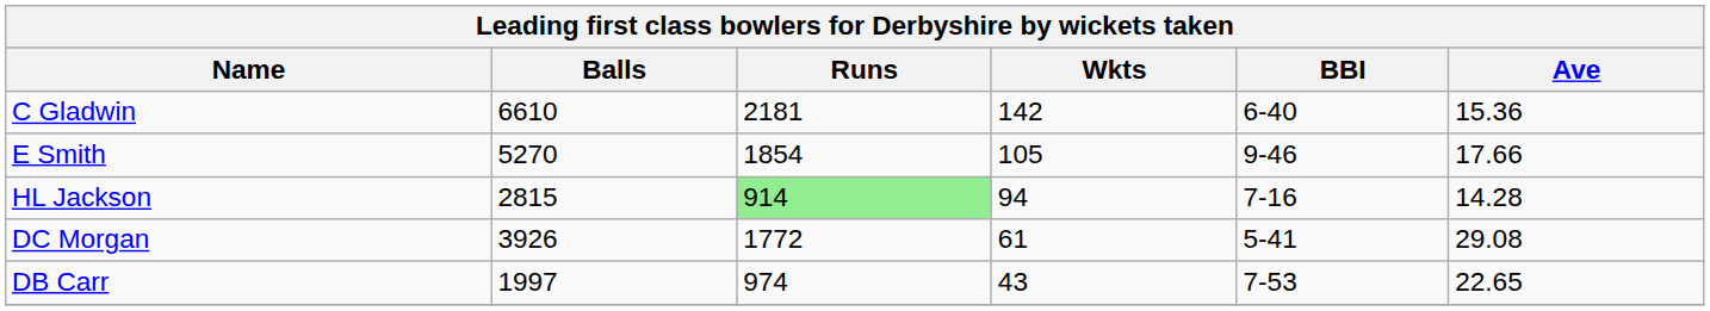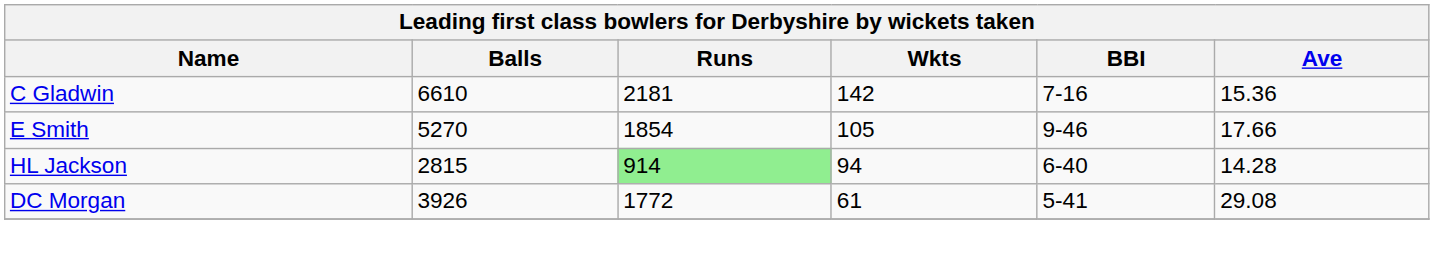C Gladwin | BBI: 6-40 -> 7-16
HL Jackson | BBI: 7-16 -> 6-40
- row: DB Carr | 1997 | 974 | 43 | 7-53 | 22.65
